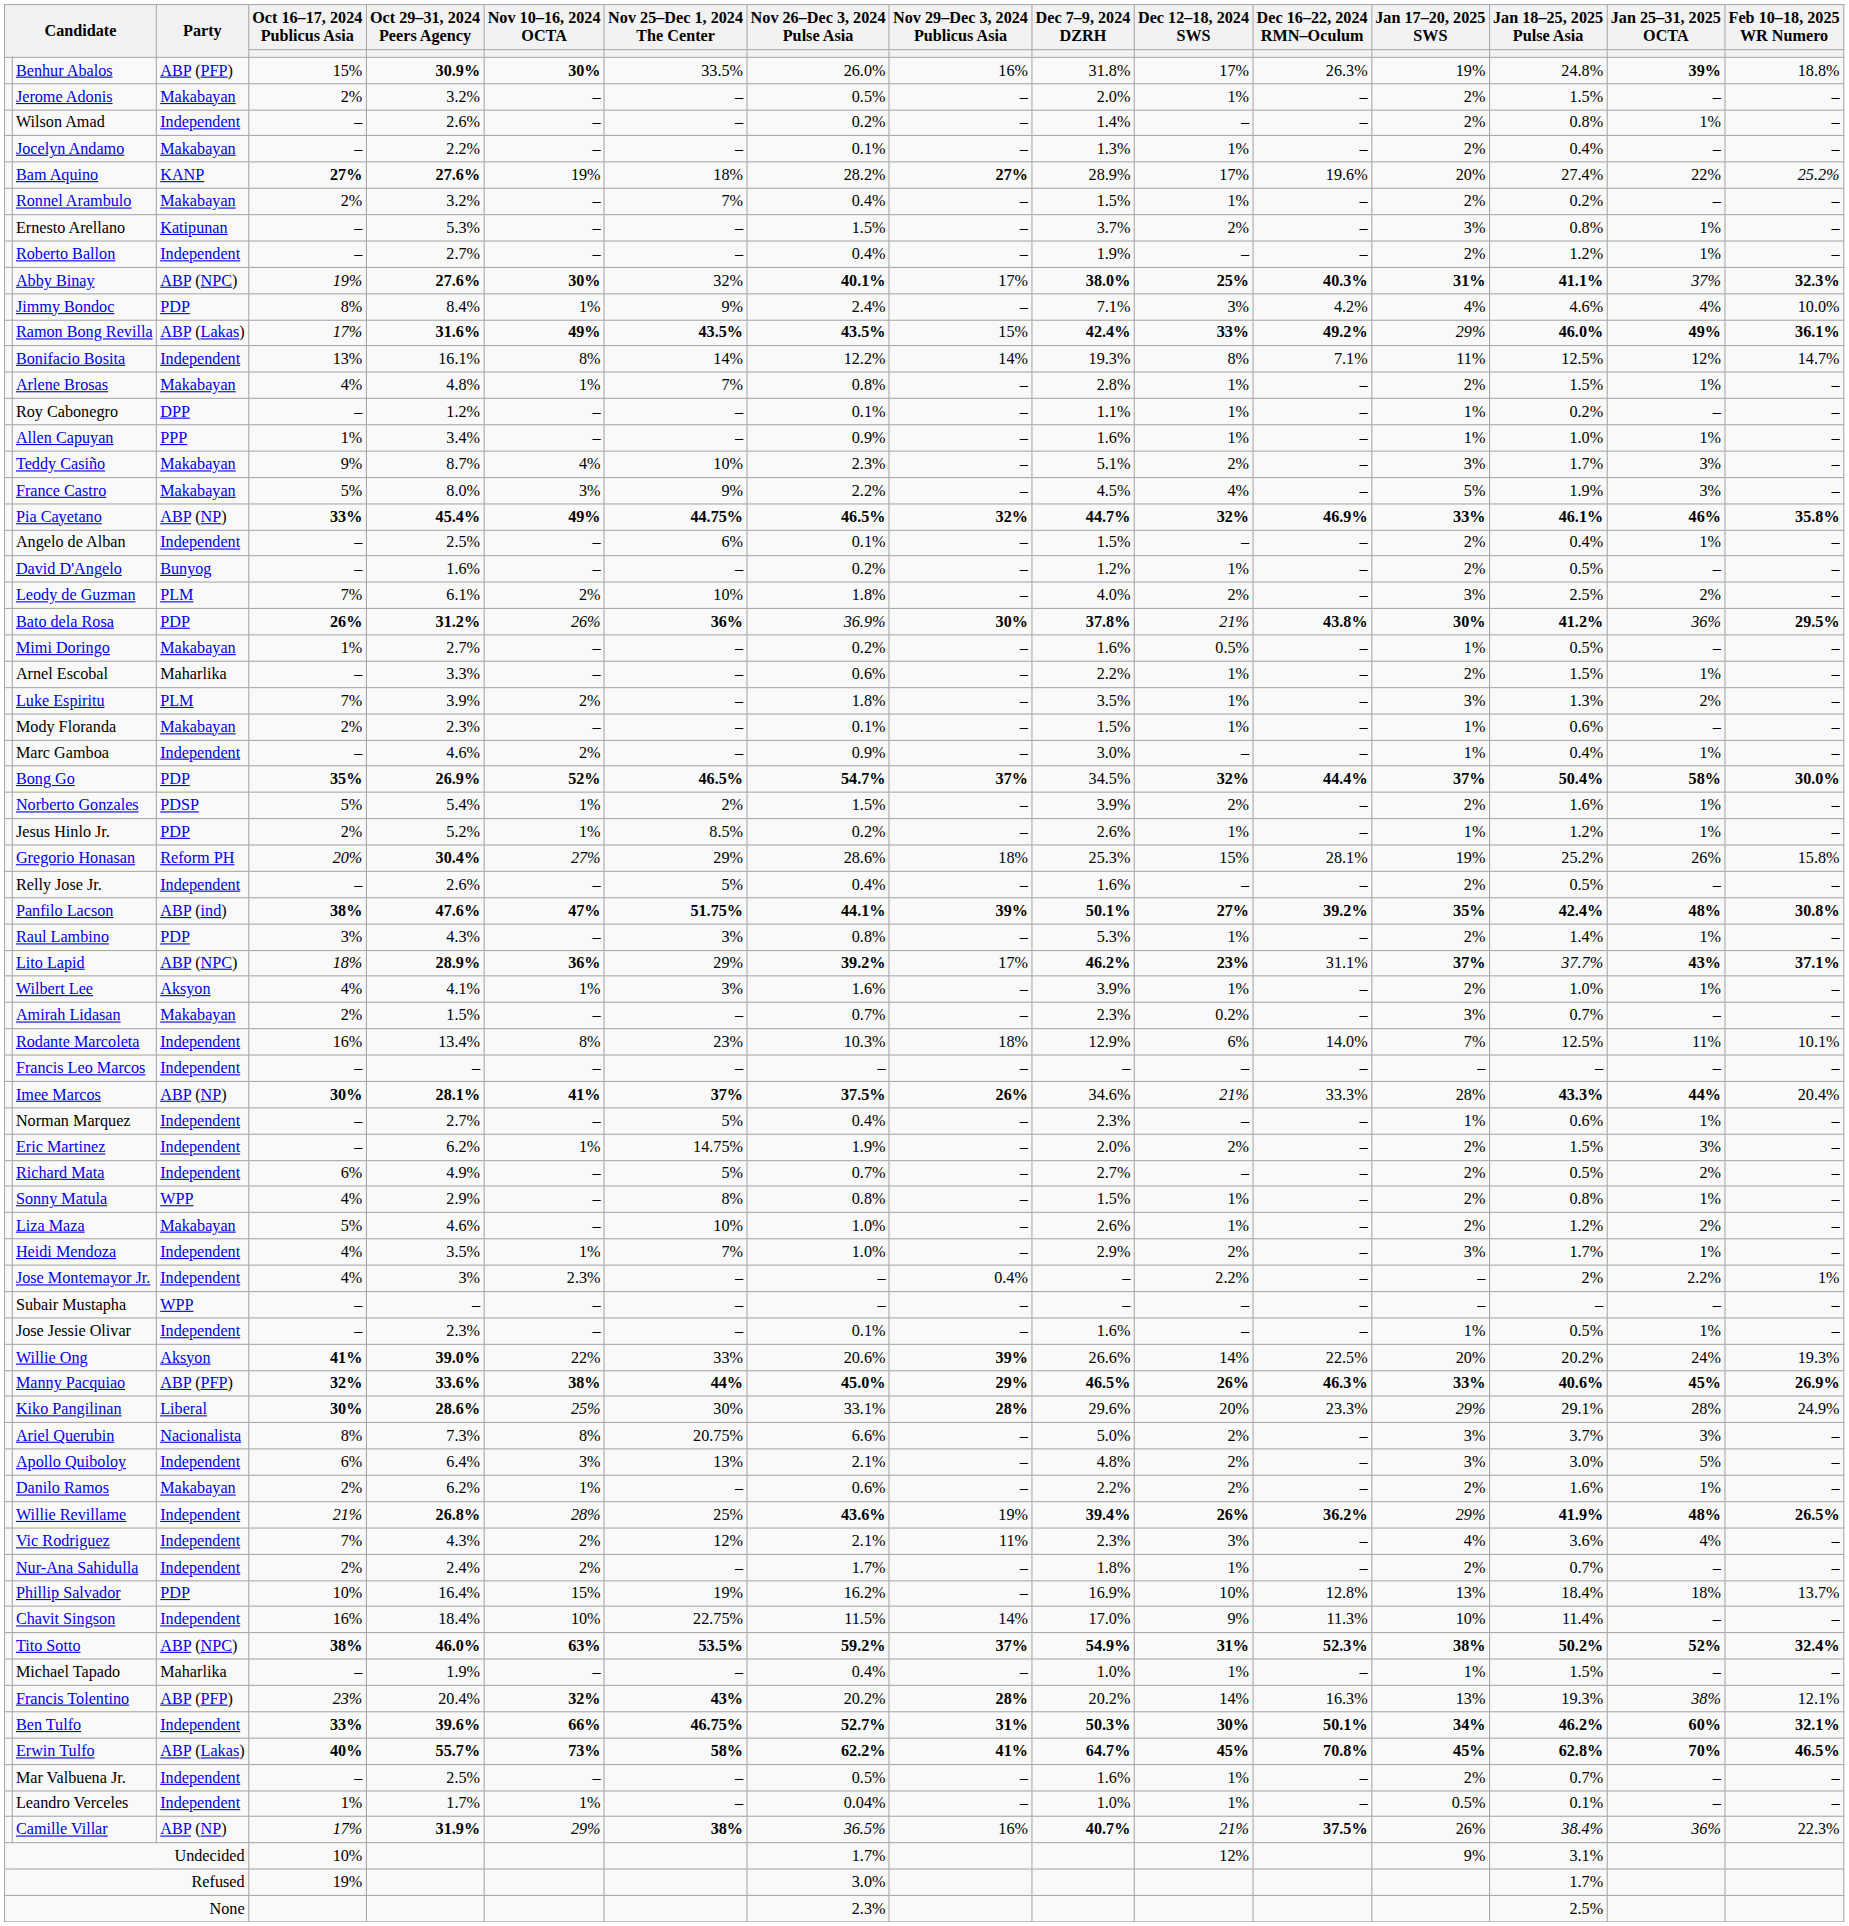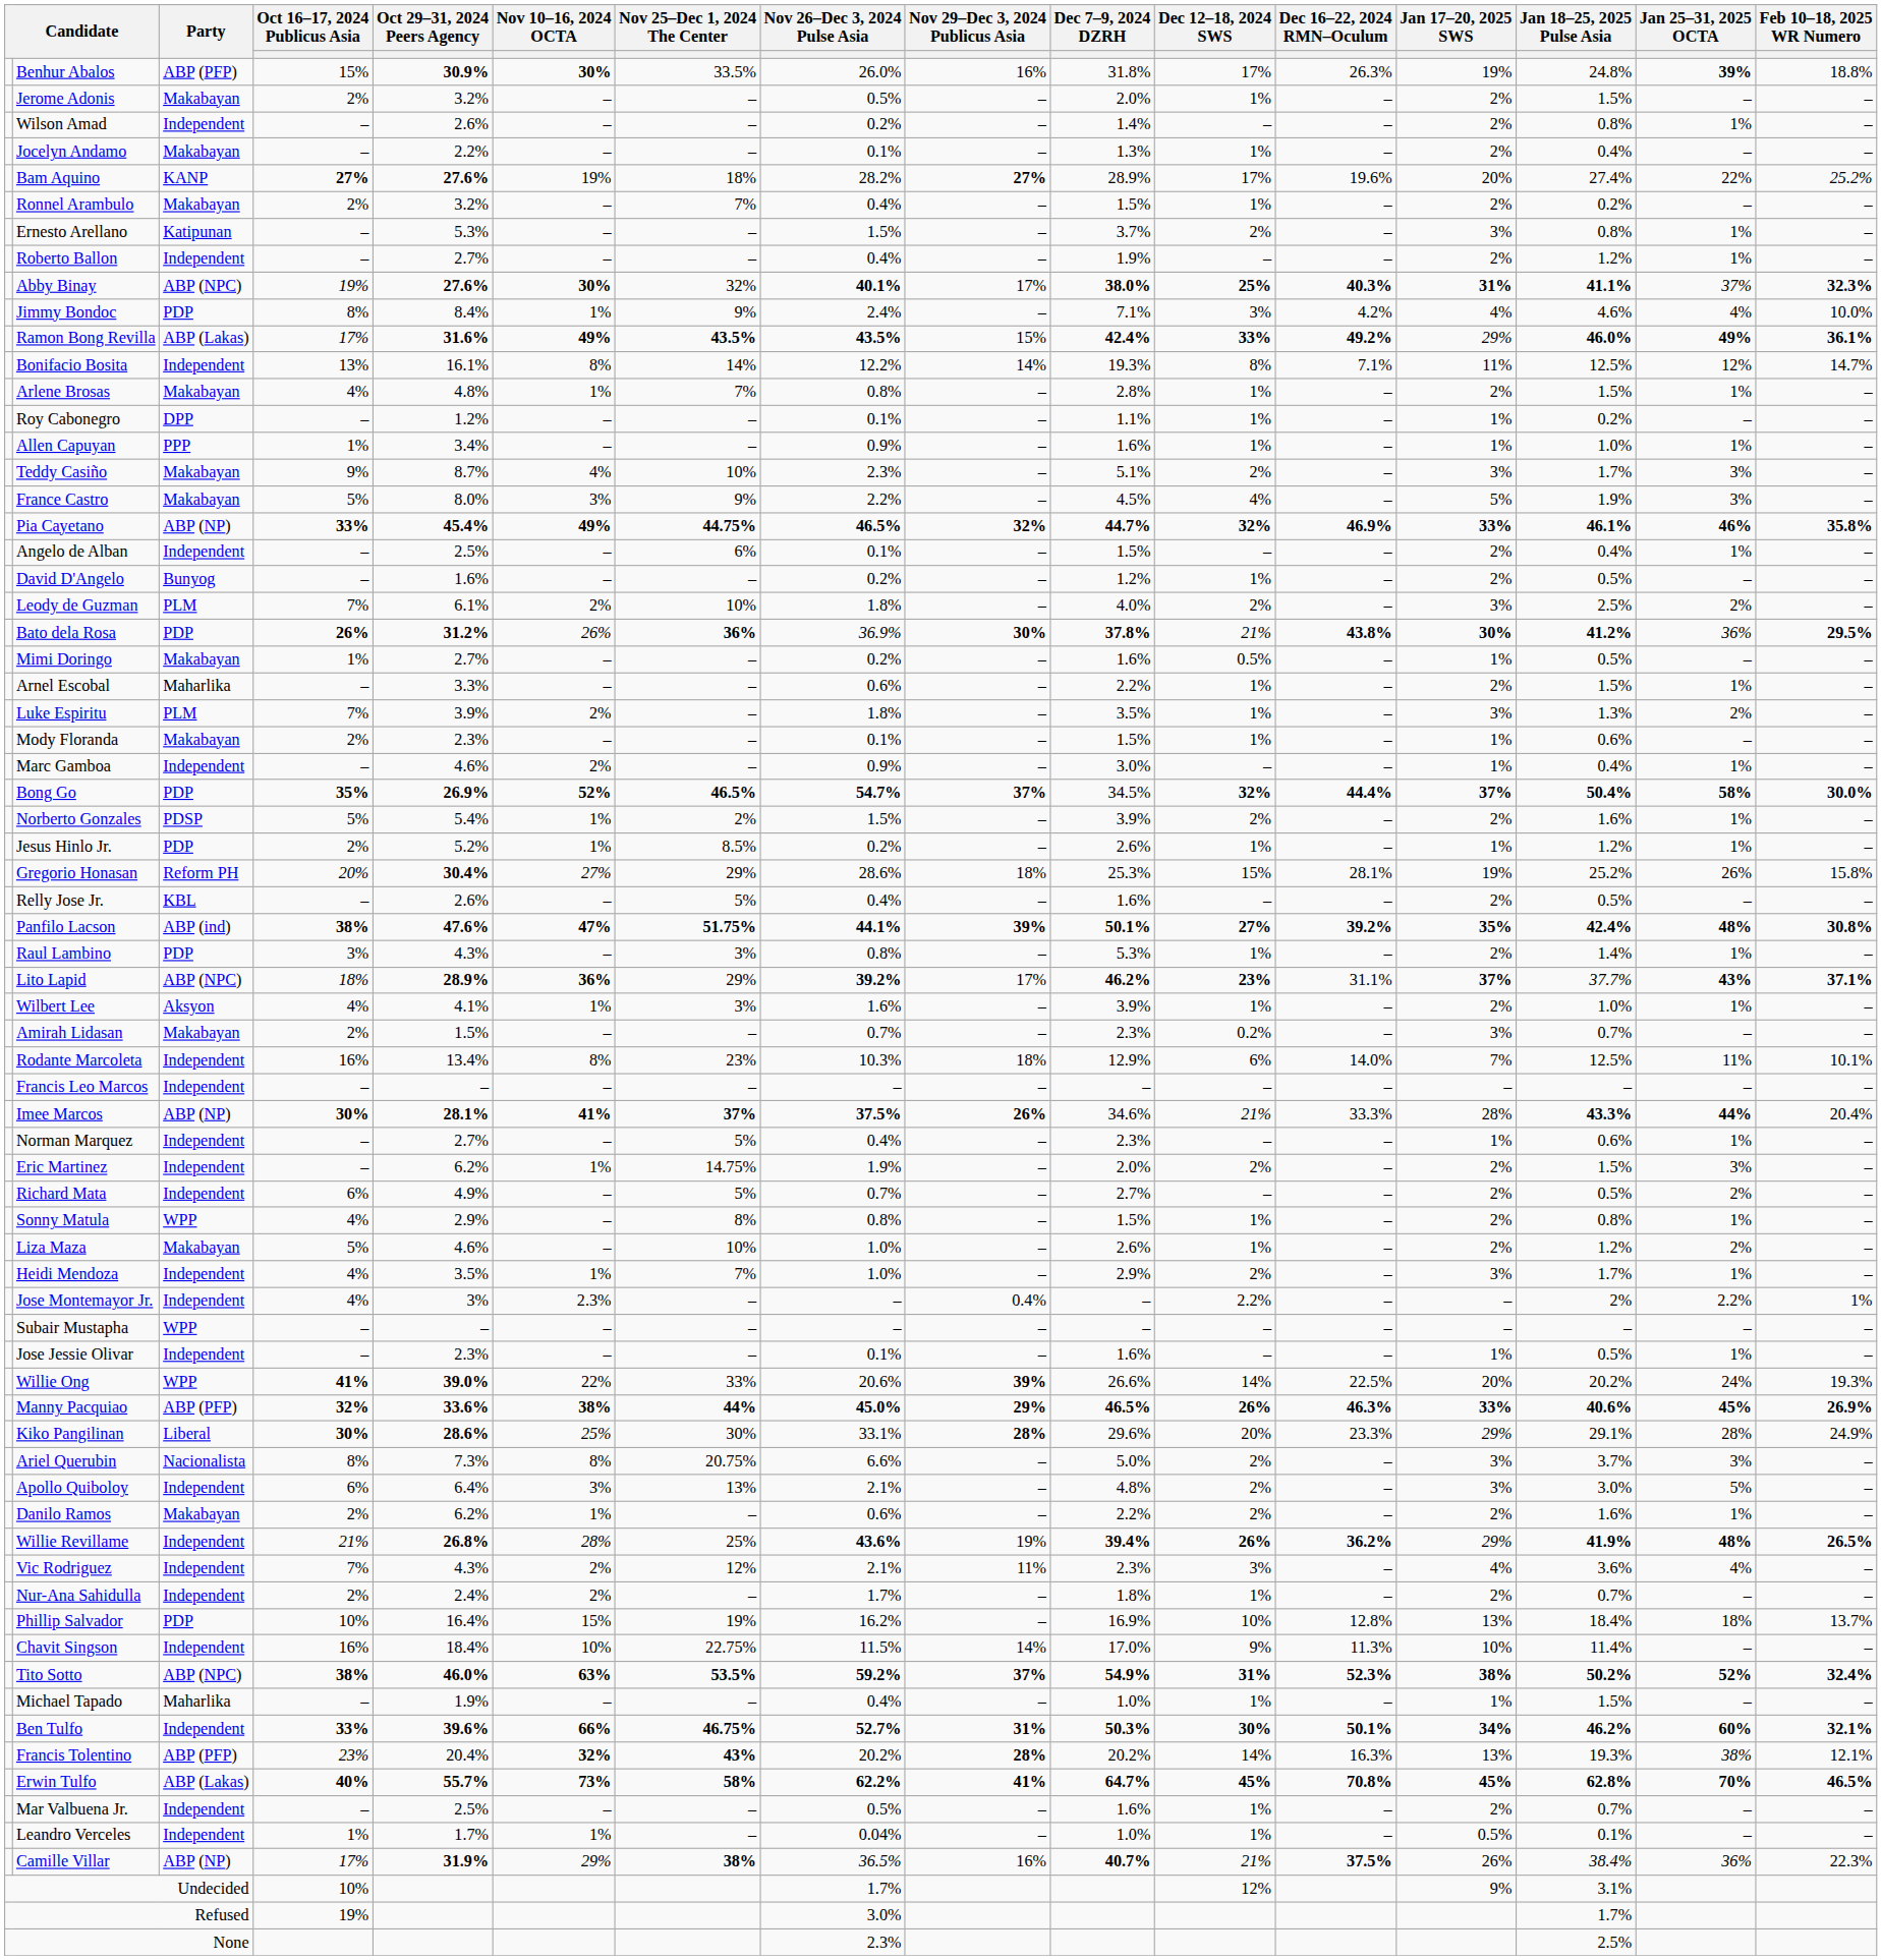Relly Jose Jr. | Party: Independent -> KBL
Willie Ong | Party: Aksyon -> WPP
rows swapped: Francis Tolentino <-> Ben Tulfo
